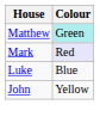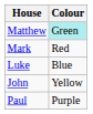Mark | Colour: lavender background -> no background
+ row: Paul | Purple
